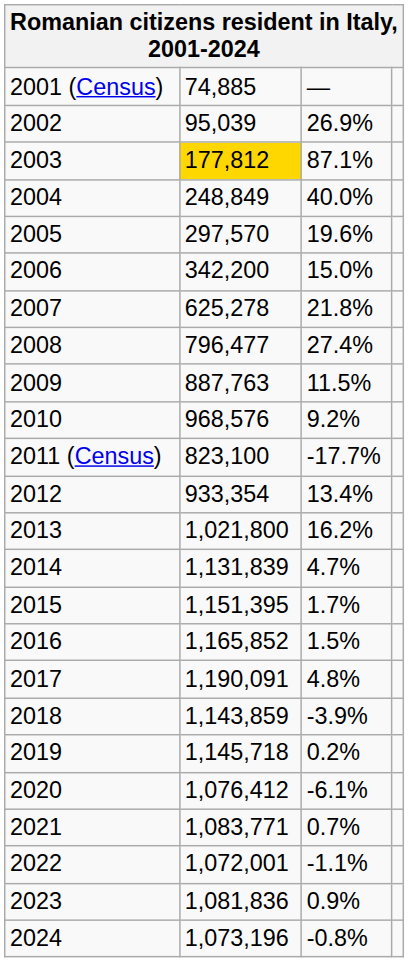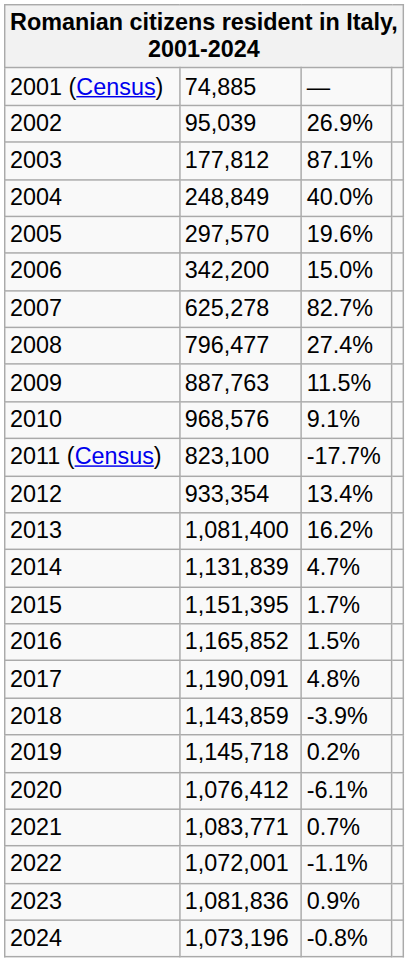2003 | column 2: gold background -> no background
2007 | column 3: 21.8% -> 82.7%
2010 | column 3: 9.2% -> 9.1%
2013 | column 2: 1,021,800 -> 1,081,400
